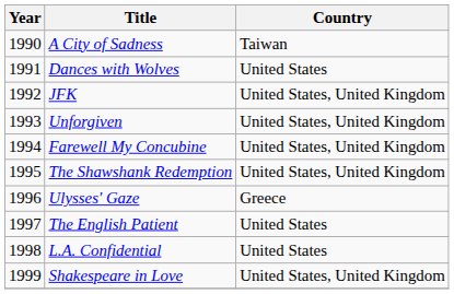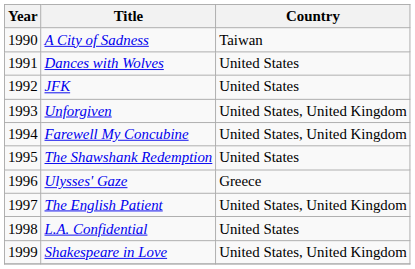JFK | Country: United States, United Kingdom -> United States
The Shawshank Redemption | Country: United States, United Kingdom -> United States
The English Patient | Country: United States -> United States, United Kingdom
